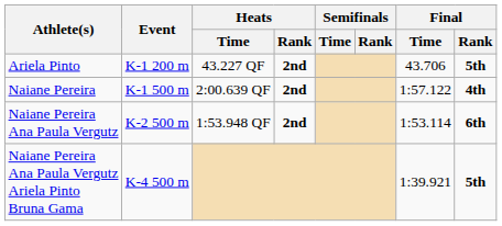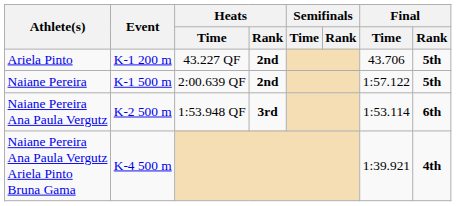Naiane Pereira | Final / Rank: 4th -> 5th
Naiane Pereira Ana Paula Vergutz | Heats / Rank: 2nd -> 3rd
Naiane Pereira Ana Paula Vergutz Ariela Pinto Bruna Gama | Final / Rank: 5th -> 4th
